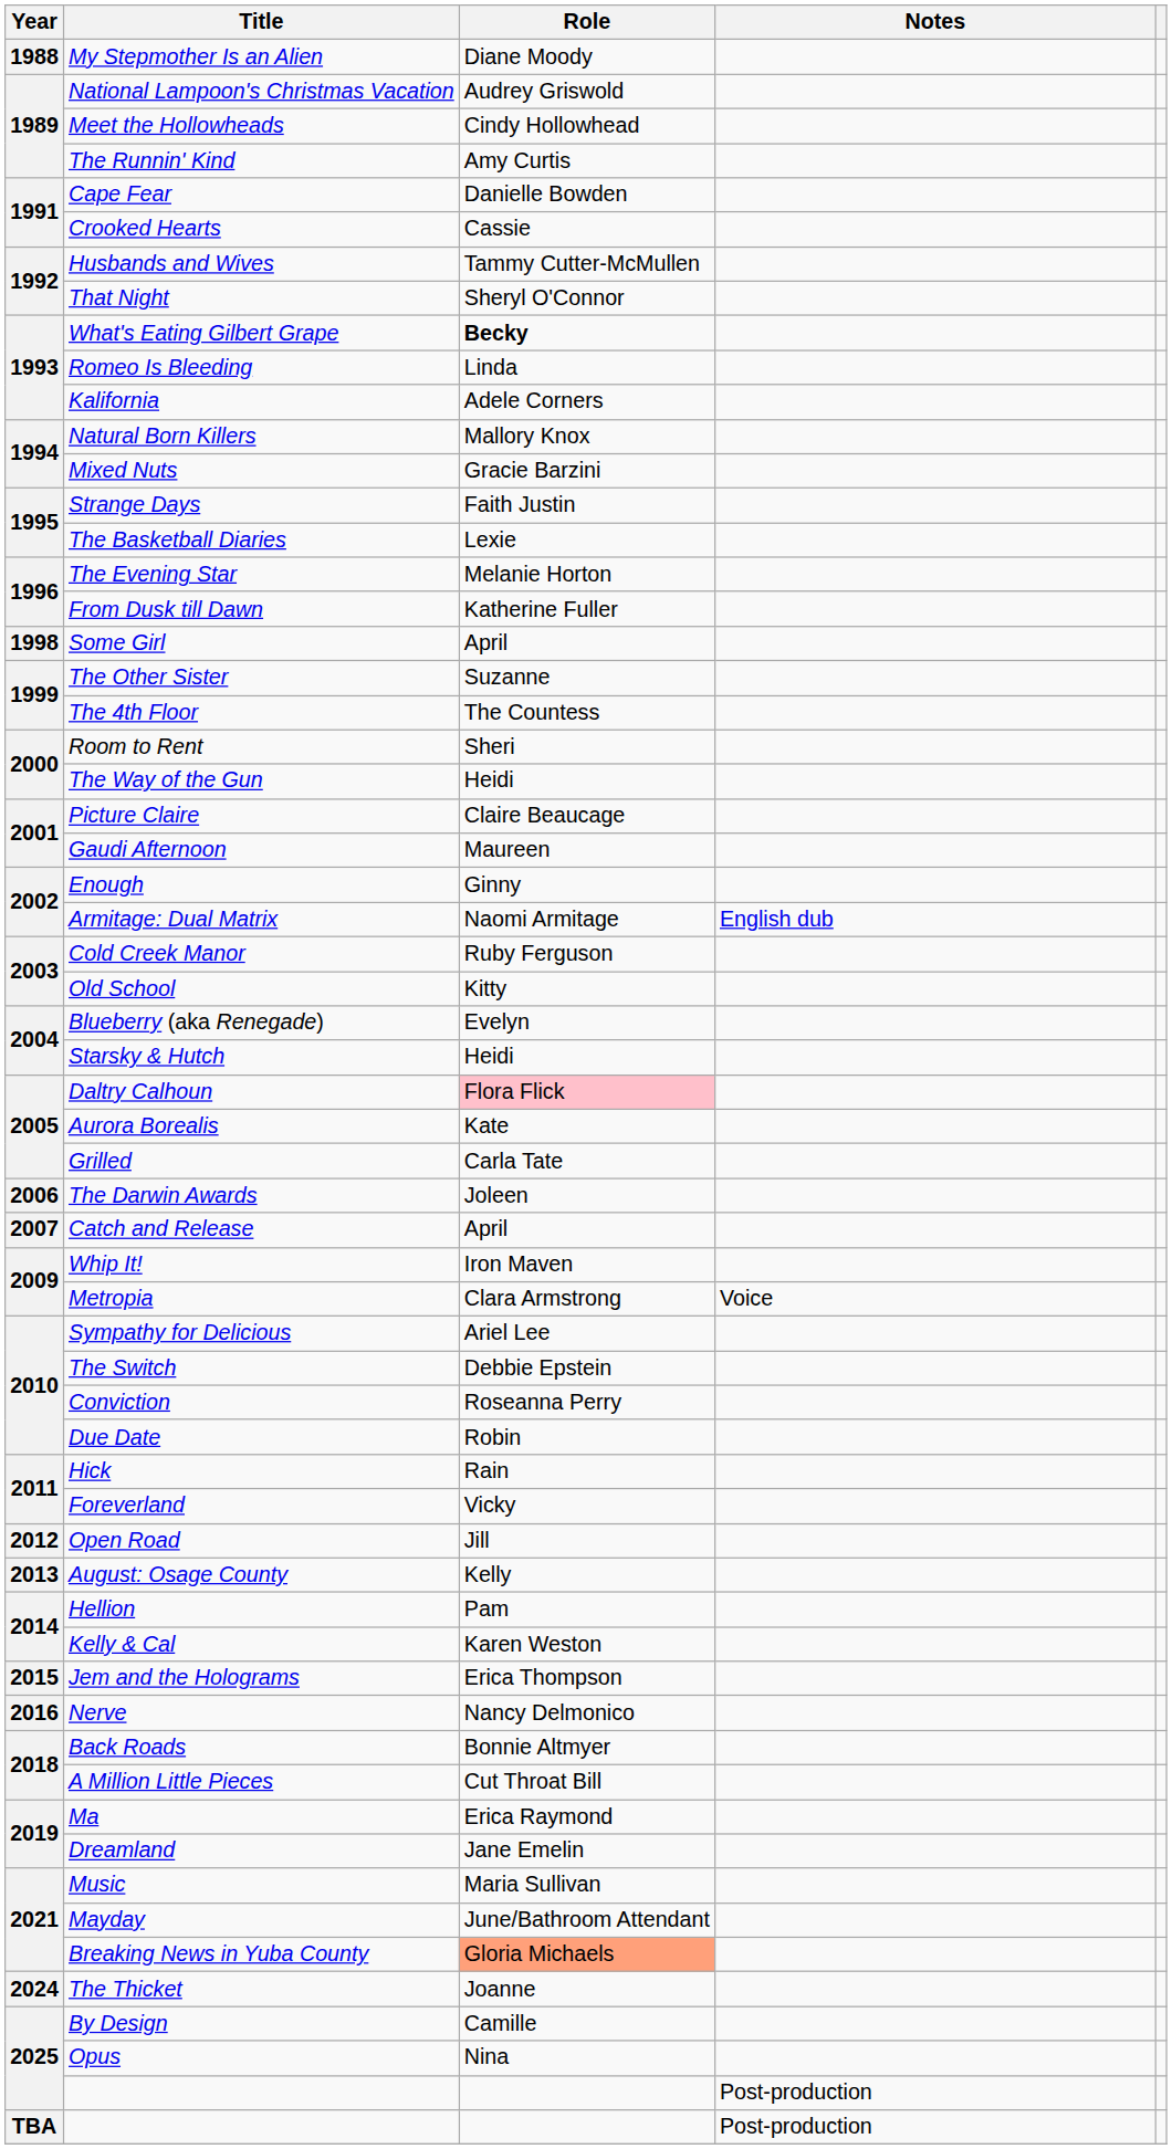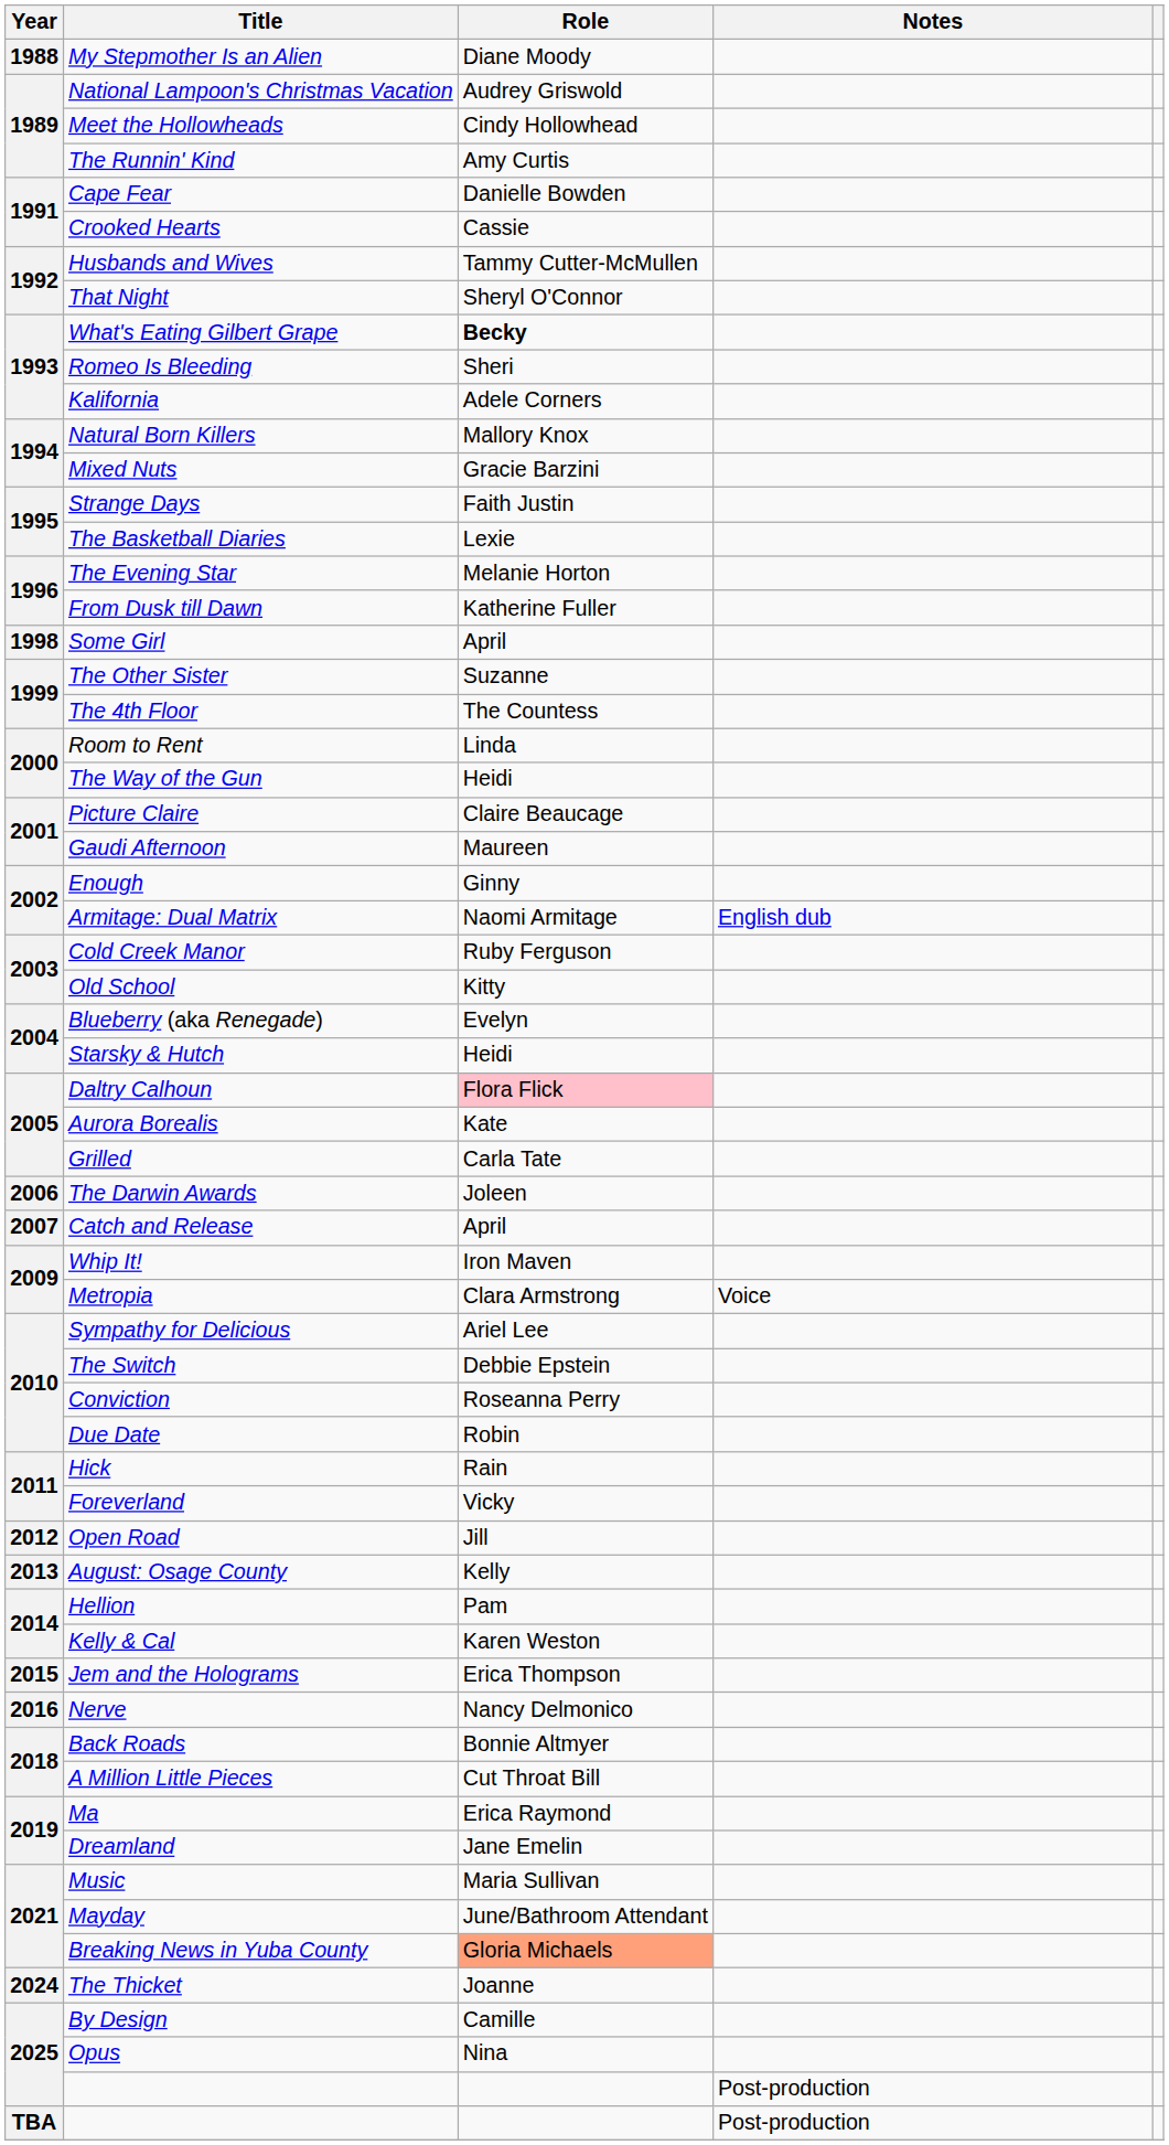Romeo Is Bleeding | Role: Linda -> Sheri
Room to Rent | Role: Sheri -> Linda
